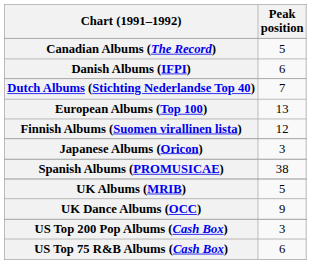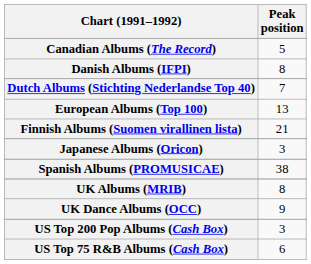Danish Albums (IFPI) | Peak position: 6 -> 8
Finnish Albums (Suomen virallinen lista) | Peak position: 12 -> 21
UK Albums (MRIB) | Peak position: 5 -> 8
